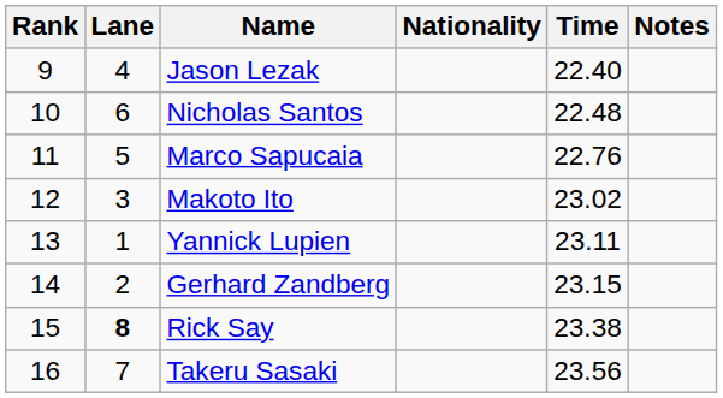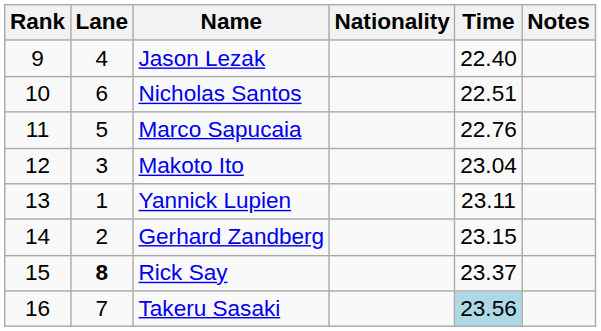Nicholas Santos | Time: 22.48 -> 22.51
Makoto Ito | Time: 23.02 -> 23.04
Rick Say | Time: 23.38 -> 23.37
Takeru Sasaki | Time: no background -> lightblue background
